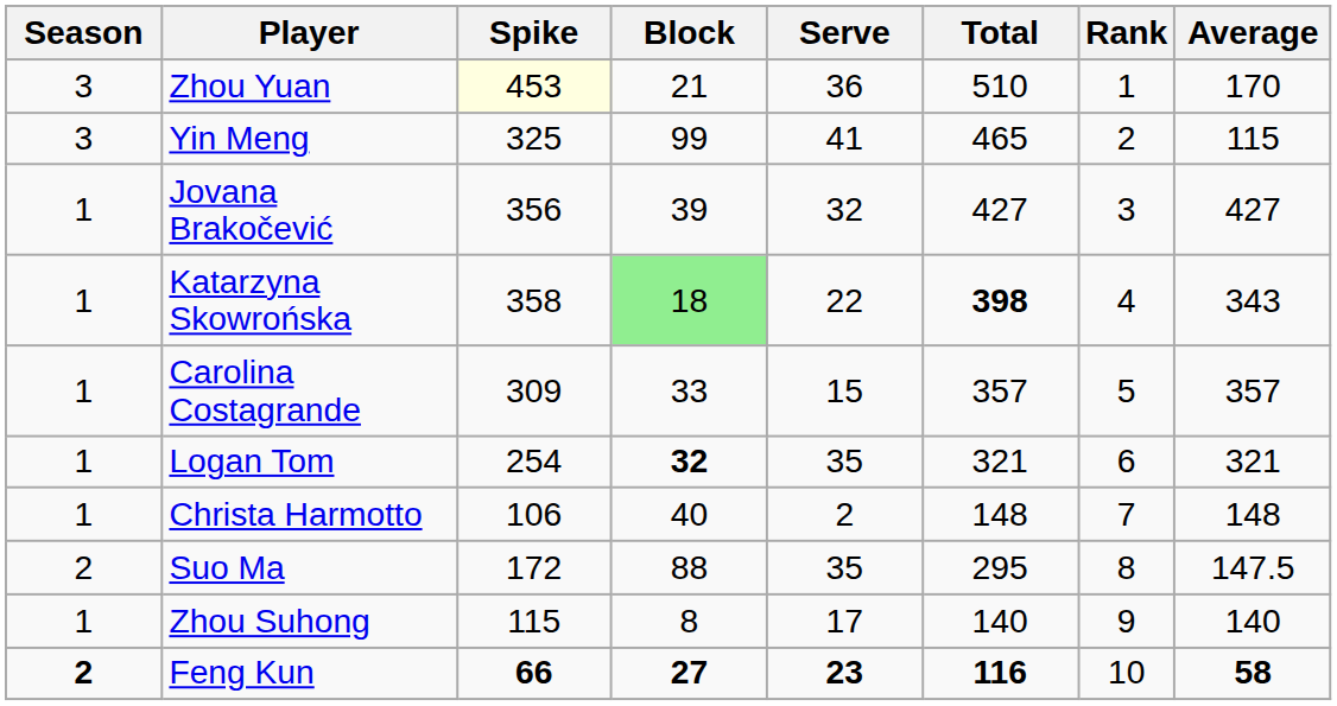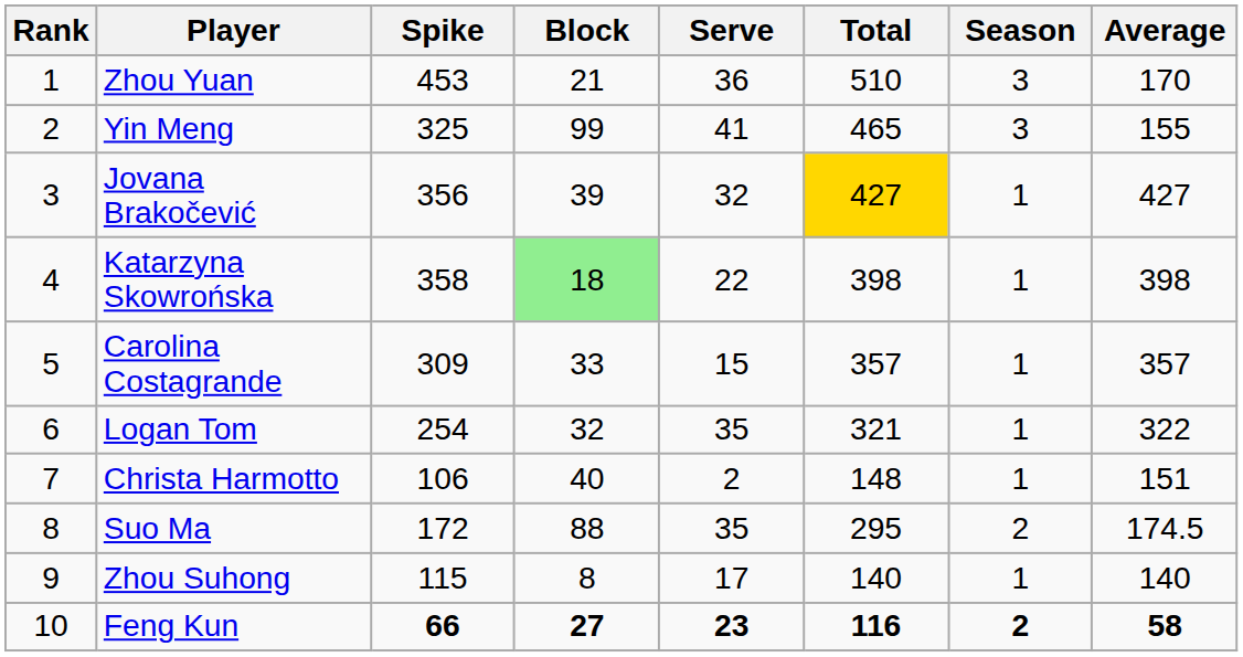columns swapped: Rank <-> Season
Zhou Yuan | Spike: lightyellow background -> no background
Yin Meng | Average: 115 -> 155
Jovana Brakočević | Total: no background -> gold background
Katarzyna Skowrońska | Total: bold -> normal
Katarzyna Skowrońska | Average: 343 -> 398
Logan Tom | Block: bold -> normal
Logan Tom | Average: 321 -> 322
Christa Harmotto | Average: 148 -> 151
Suo Ma | Average: 147.5 -> 174.5
